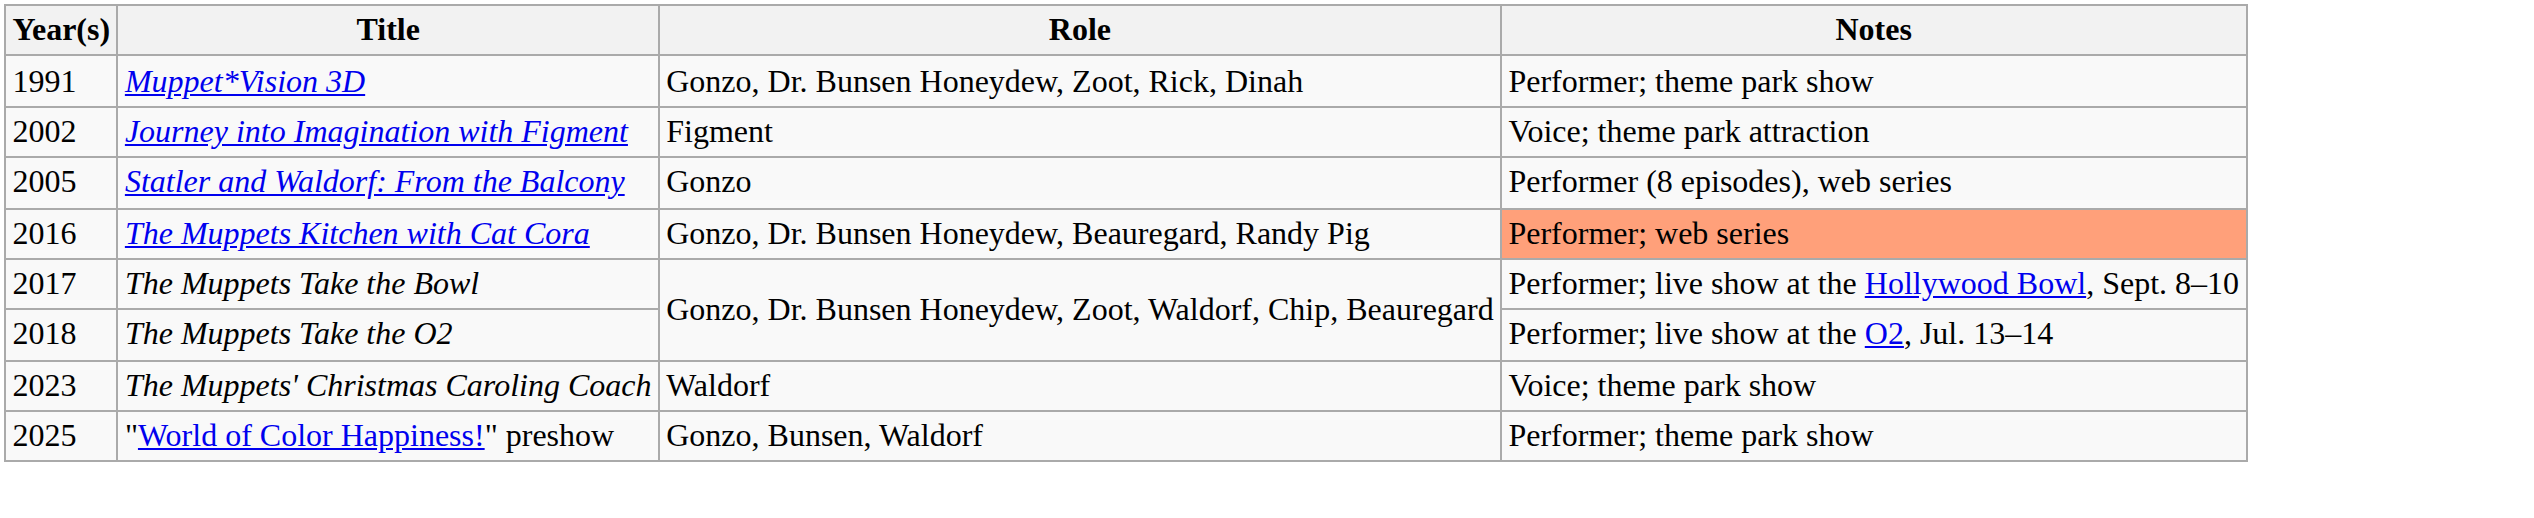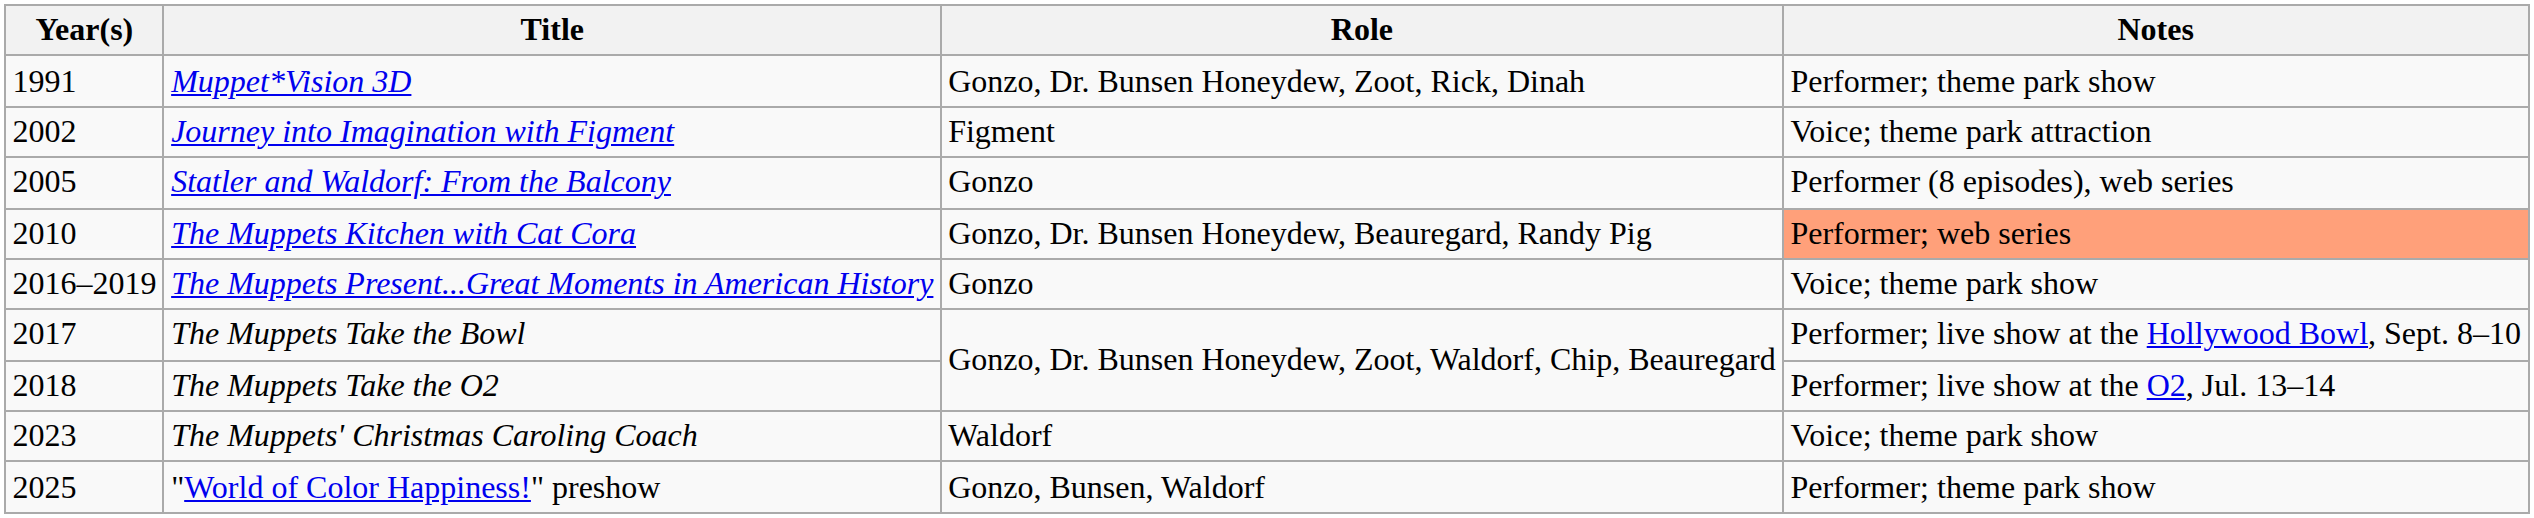The Muppets Kitchen with Cat Cora | Year(s): 2016 -> 2010
+ row: 2016–2019 | The Muppets Present...Great Moments in American History | Gonzo | Voice; theme park show
